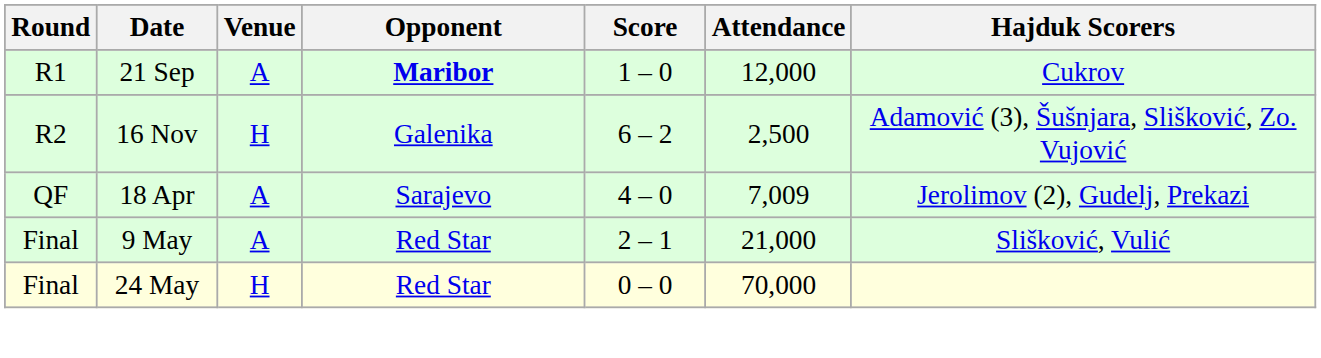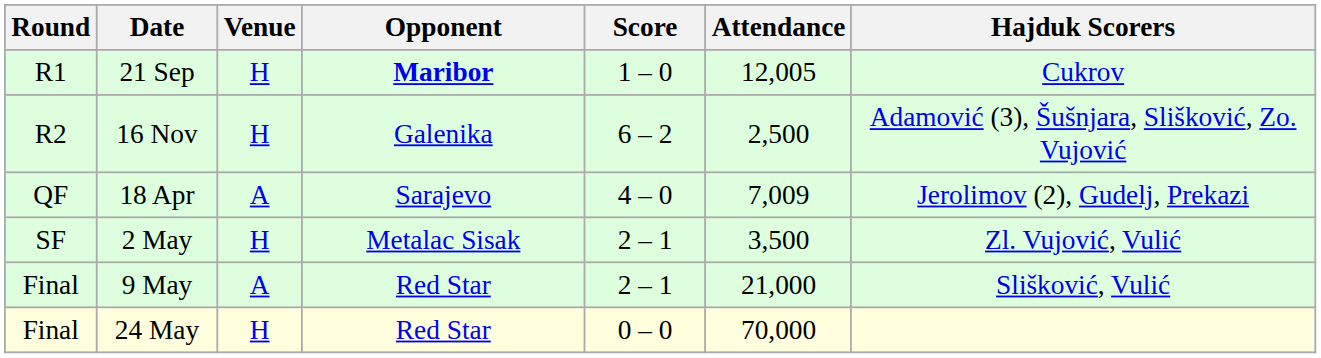21 Sep | Venue: A -> H
21 Sep | Attendance: 12,000 -> 12,005
+ row: SF | 2 May | H | Metalac Sisak | 2 – 1 | 3,500 | Zl. Vujović, Vulić
